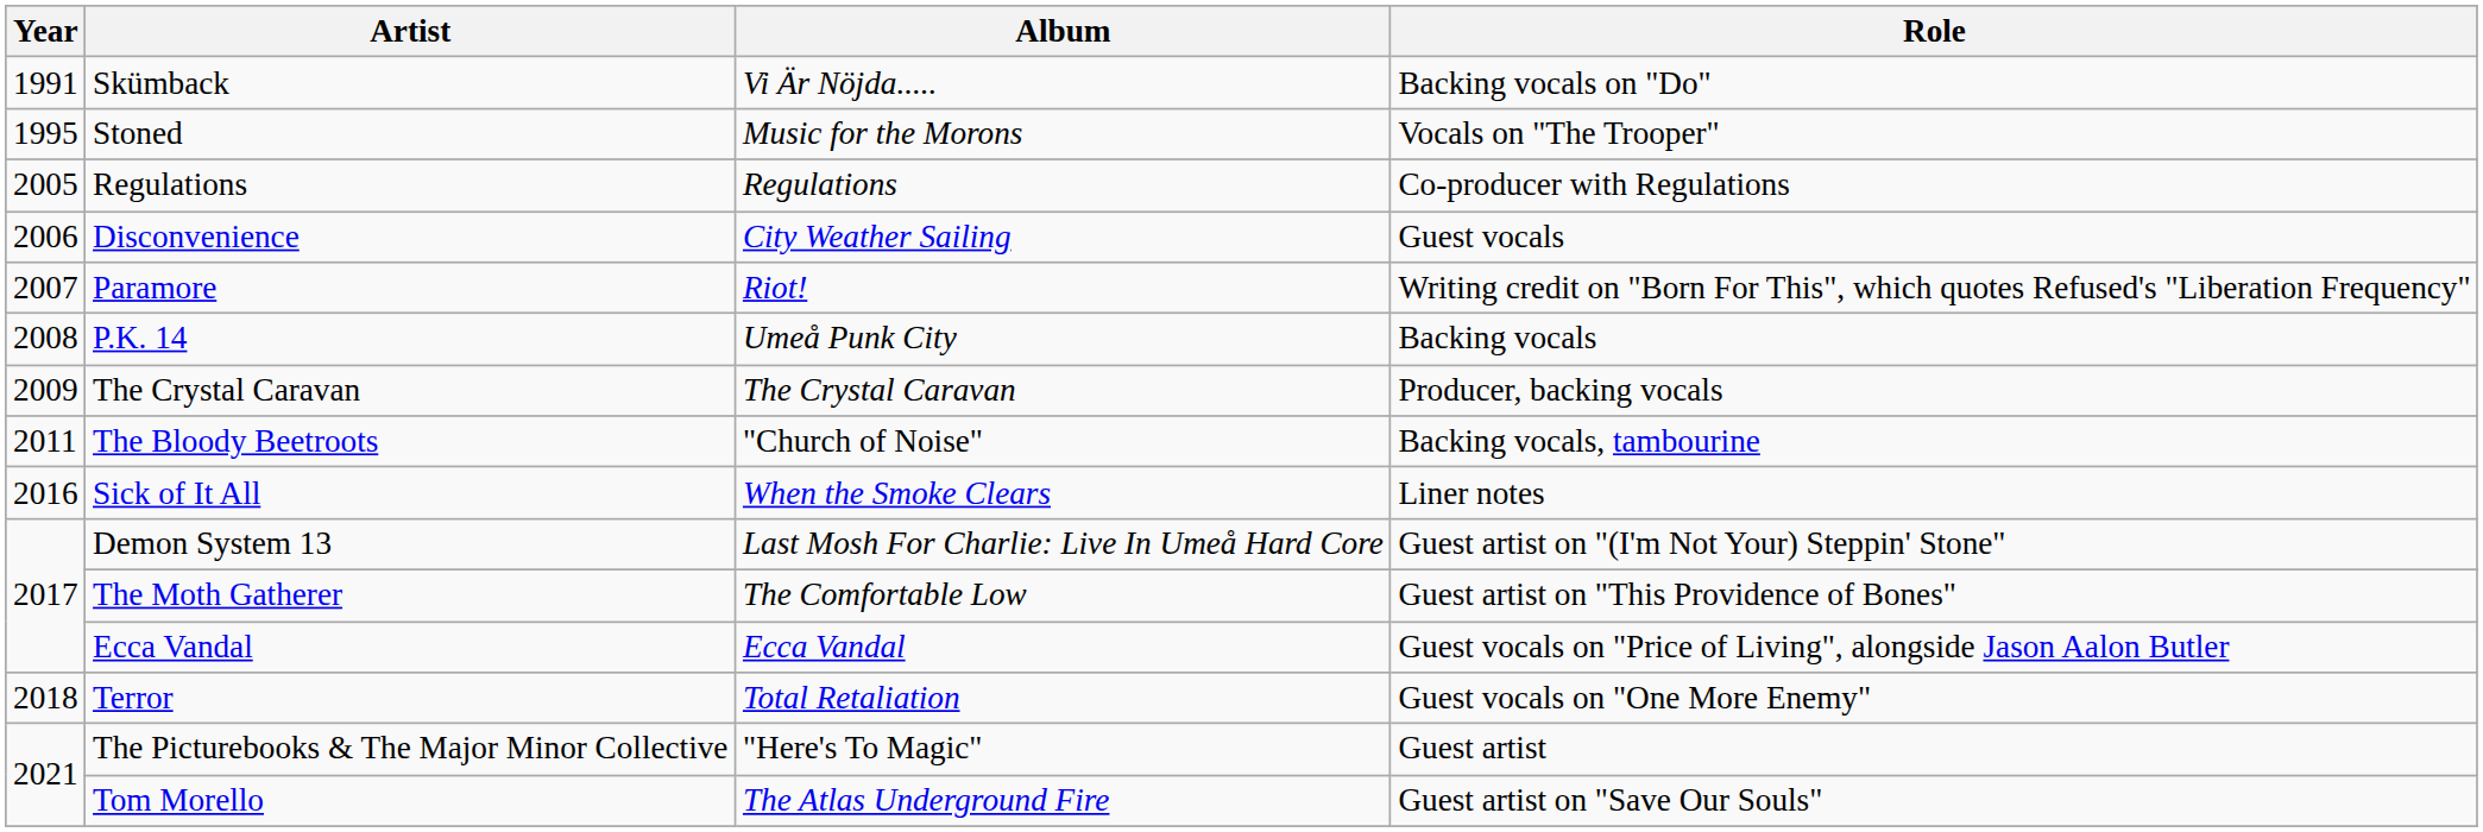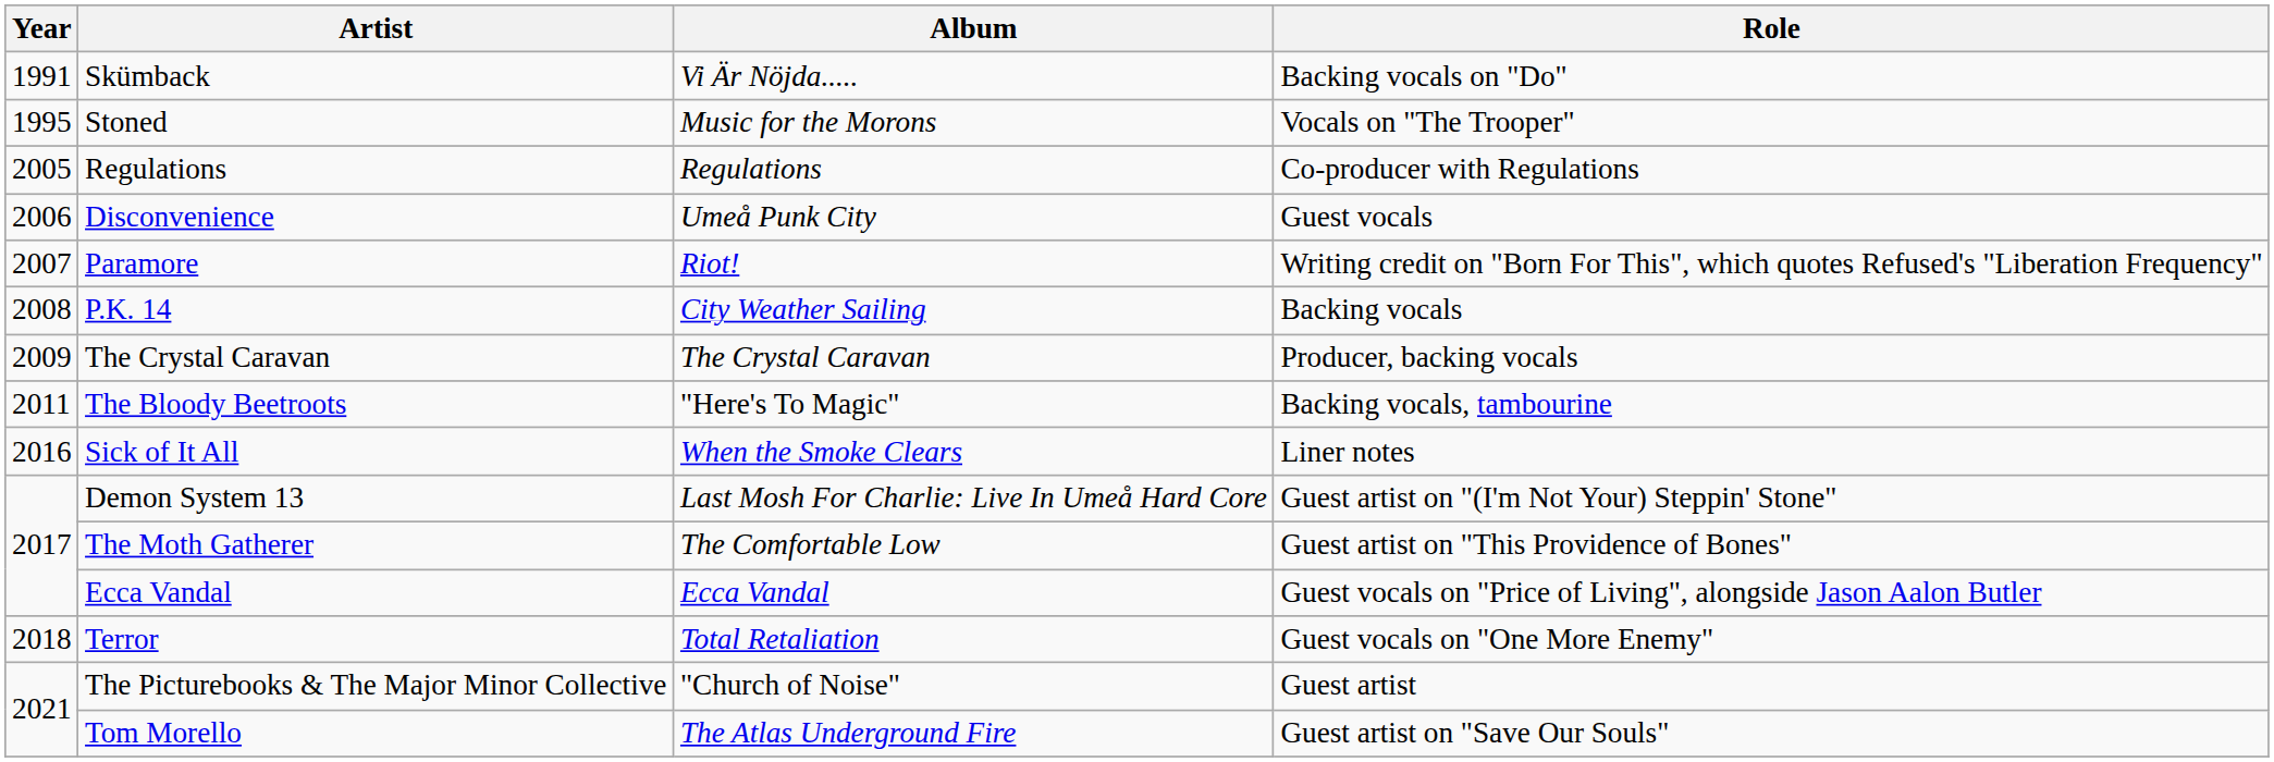Disconvenience | Album: City Weather Sailing -> Umeå Punk City
P.K. 14 | Album: Umeå Punk City -> City Weather Sailing
The Bloody Beetroots | Album: "Church of Noise" -> "Here's To Magic"
The Picturebooks & The Major Minor Collective | Album: "Here's To Magic" -> "Church of Noise"
